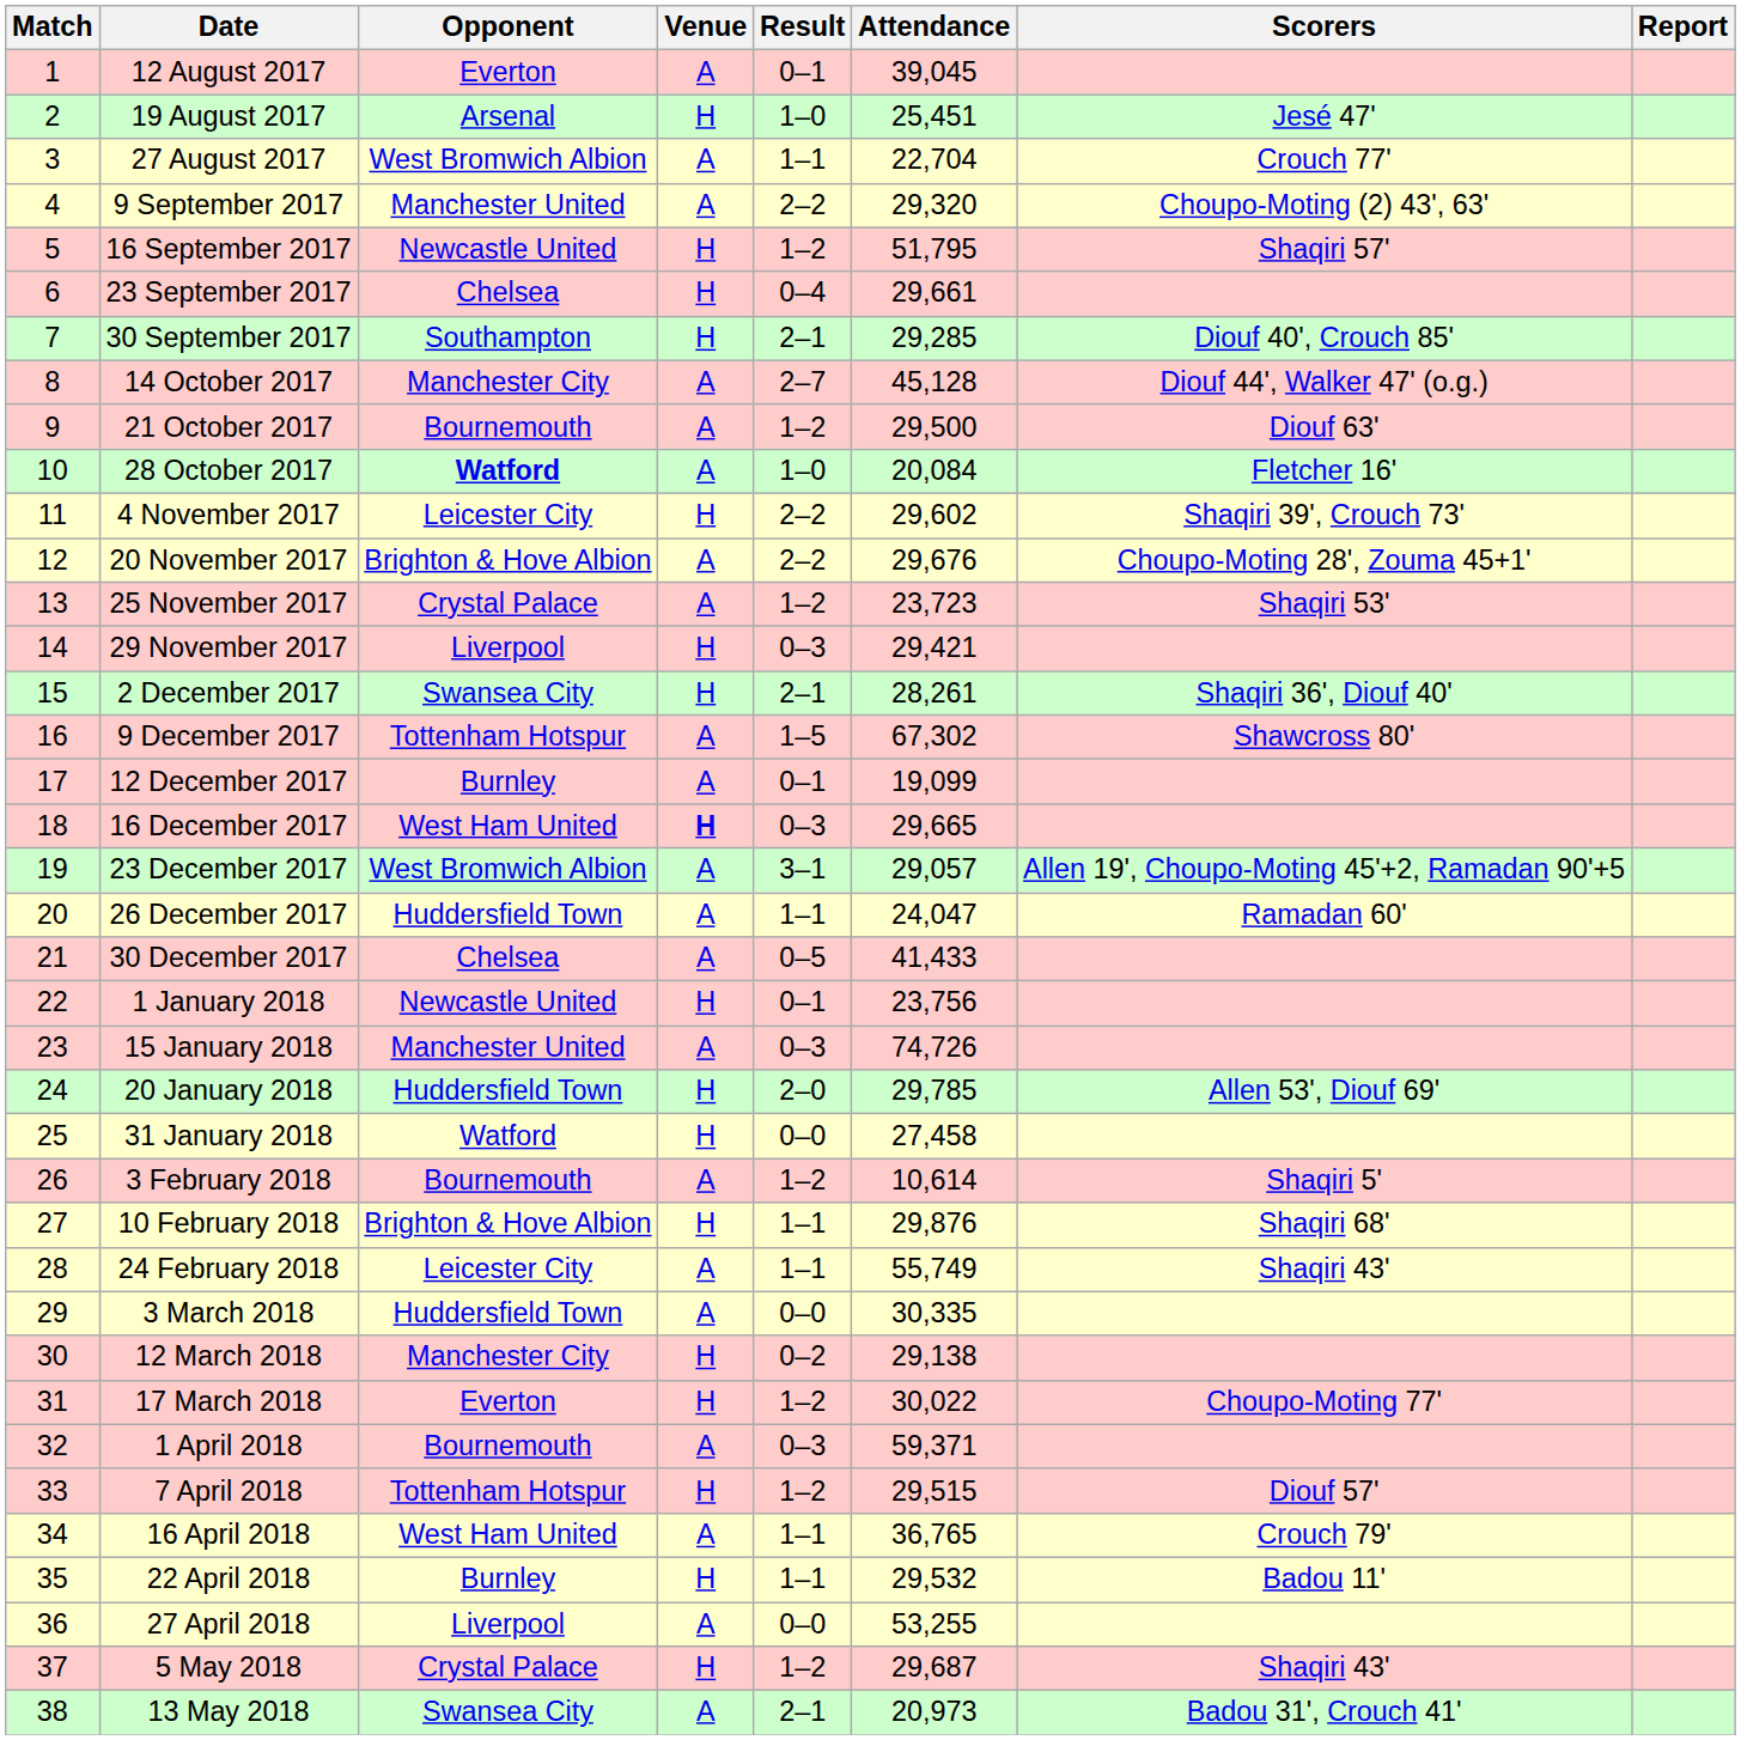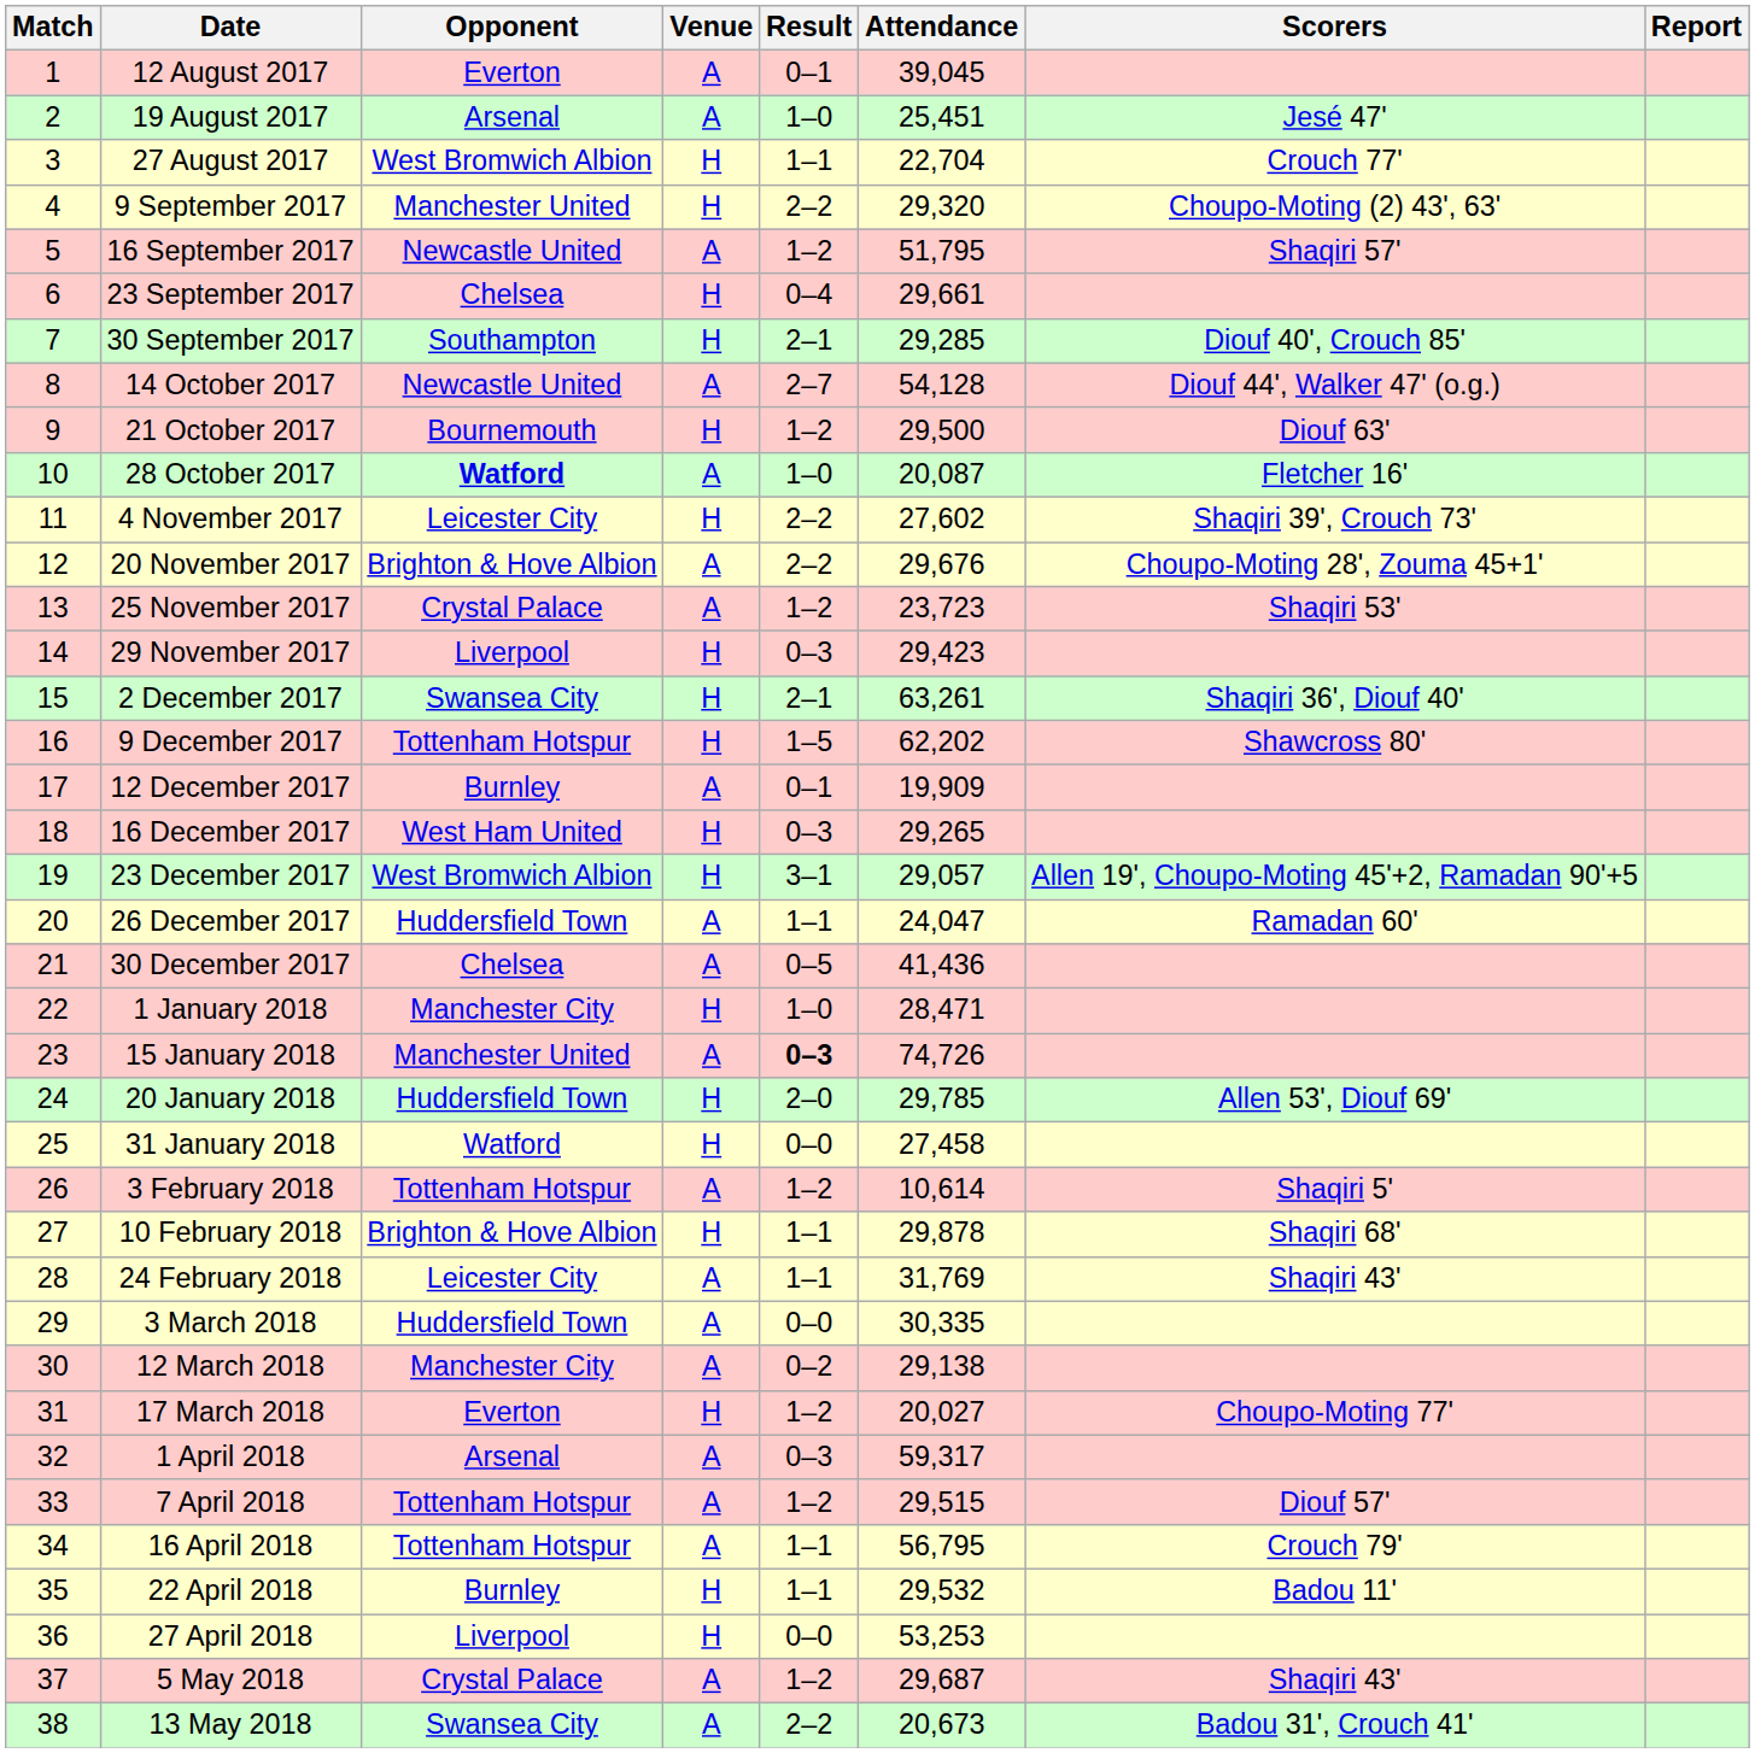19 August 2017 | Venue: H -> A
27 August 2017 | Venue: A -> H
9 September 2017 | Venue: A -> H
16 September 2017 | Venue: H -> A
14 October 2017 | Opponent: Manchester City -> Newcastle United
14 October 2017 | Attendance: 45,128 -> 54,128
21 October 2017 | Venue: A -> H
28 October 2017 | Attendance: 20,084 -> 20,087
4 November 2017 | Attendance: 29,602 -> 27,602
29 November 2017 | Attendance: 29,421 -> 29,423
2 December 2017 | Attendance: 28,261 -> 63,261
9 December 2017 | Venue: A -> H
9 December 2017 | Attendance: 67,302 -> 62,202
12 December 2017 | Attendance: 19,099 -> 19,909
16 December 2017 | Venue: bold -> normal
16 December 2017 | Attendance: 29,665 -> 29,265
23 December 2017 | Venue: A -> H
30 December 2017 | Attendance: 41,433 -> 41,436
1 January 2018 | Opponent: Newcastle United -> Manchester City
1 January 2018 | Result: 0–1 -> 1–0
1 January 2018 | Attendance: 23,756 -> 28,471
15 January 2018 | Result: normal -> bold
3 February 2018 | Opponent: Bournemouth -> Tottenham Hotspur
10 February 2018 | Attendance: 29,876 -> 29,878
24 February 2018 | Attendance: 55,749 -> 31,769
12 March 2018 | Venue: H -> A
17 March 2018 | Attendance: 30,022 -> 20,027
1 April 2018 | Opponent: Bournemouth -> Arsenal
1 April 2018 | Attendance: 59,371 -> 59,317
7 April 2018 | Venue: H -> A
16 April 2018 | Opponent: West Ham United -> Tottenham Hotspur
16 April 2018 | Attendance: 36,765 -> 56,795
27 April 2018 | Venue: A -> H
27 April 2018 | Attendance: 53,255 -> 53,253
5 May 2018 | Venue: H -> A
13 May 2018 | Result: 2–1 -> 2–2
13 May 2018 | Attendance: 20,973 -> 20,673
